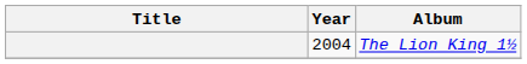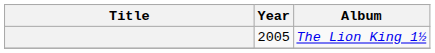The Lion King 1½ | Year: 2004 -> 2005
